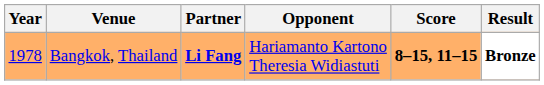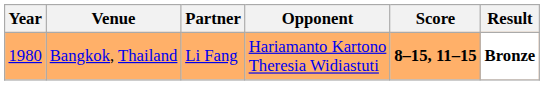Bangkok, Thailand | Year: 1978 -> 1980
Bangkok, Thailand | Partner: bold -> normal
